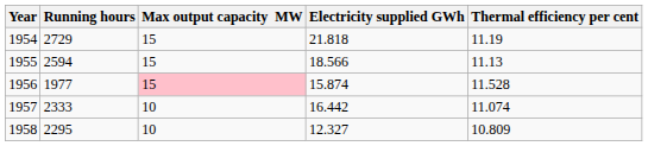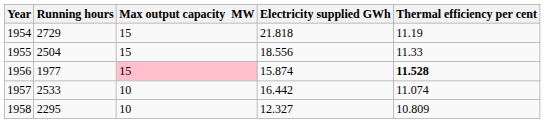1955 | Running hours: 2594 -> 2504
1955 | Electricity supplied GWh: 18.566 -> 18.556
1955 | Thermal efficiency per cent: 11.13 -> 11.33
1956 | Thermal efficiency per cent: normal -> bold
1957 | Running hours: 2333 -> 2533
